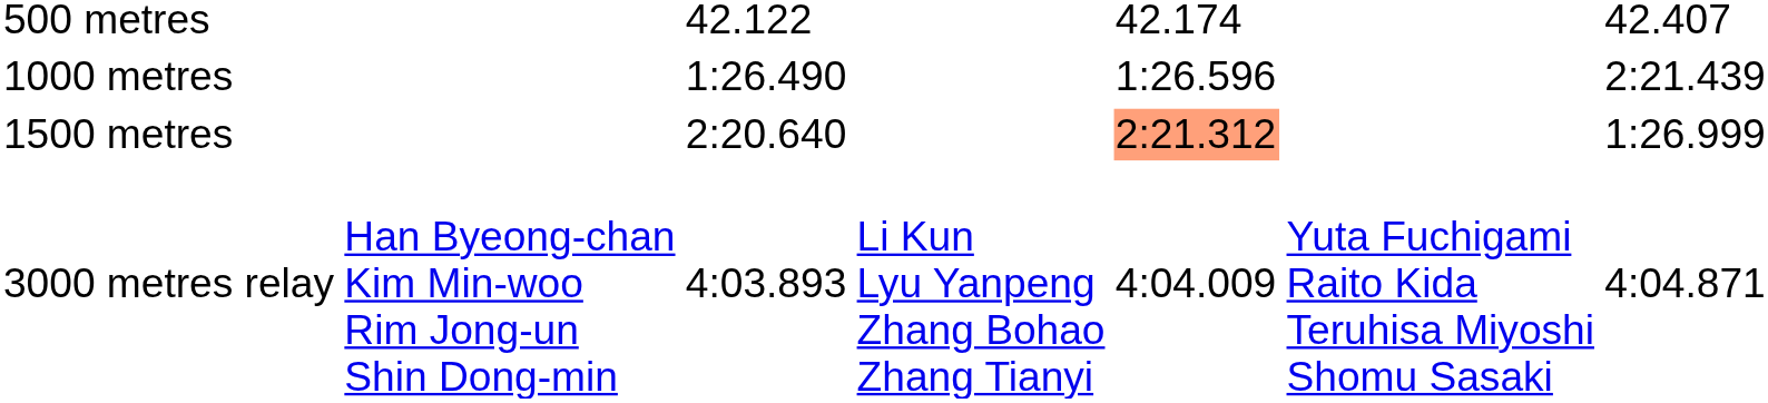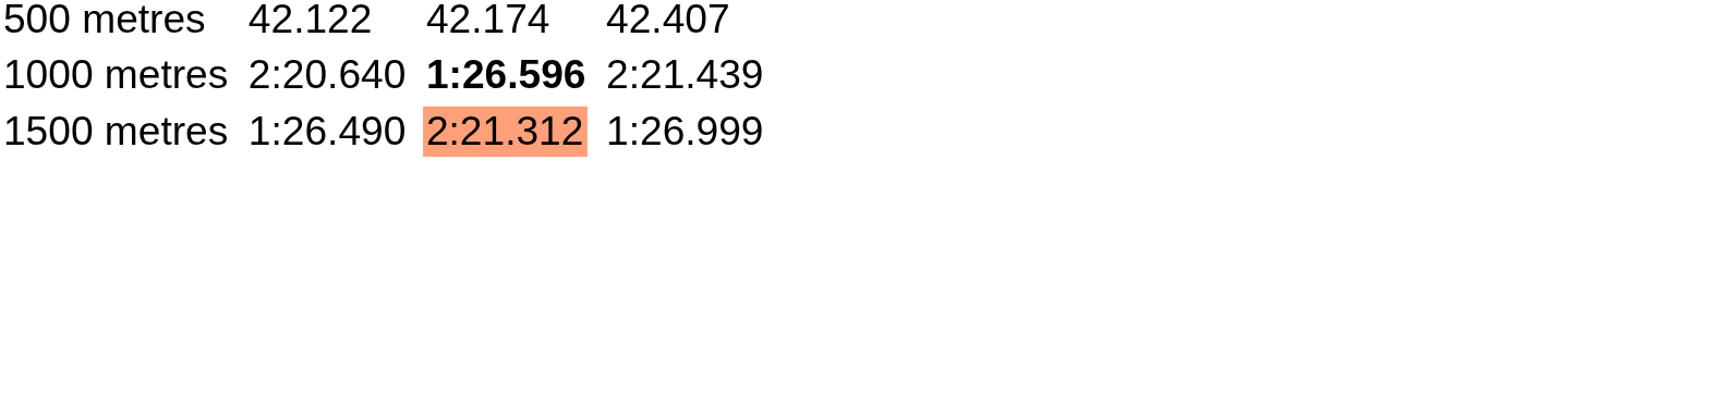1000 metres | column 3: 1:26.490 -> 2:20.640
1000 metres | column 5: normal -> bold
1500 metres | column 3: 2:20.640 -> 1:26.490
- row: 3000 metres relay | Han Byeong-chan Kim Min-woo Rim Jong-un Shin Dong-min | 4:03.893 | Li Kun Lyu Yanpeng Zhang Bohao Zhang Tianyi | 4:04.009 | Yuta Fuchigami Raito Kida Teruhisa Miyoshi Shomu Sasaki | 4:04.871
